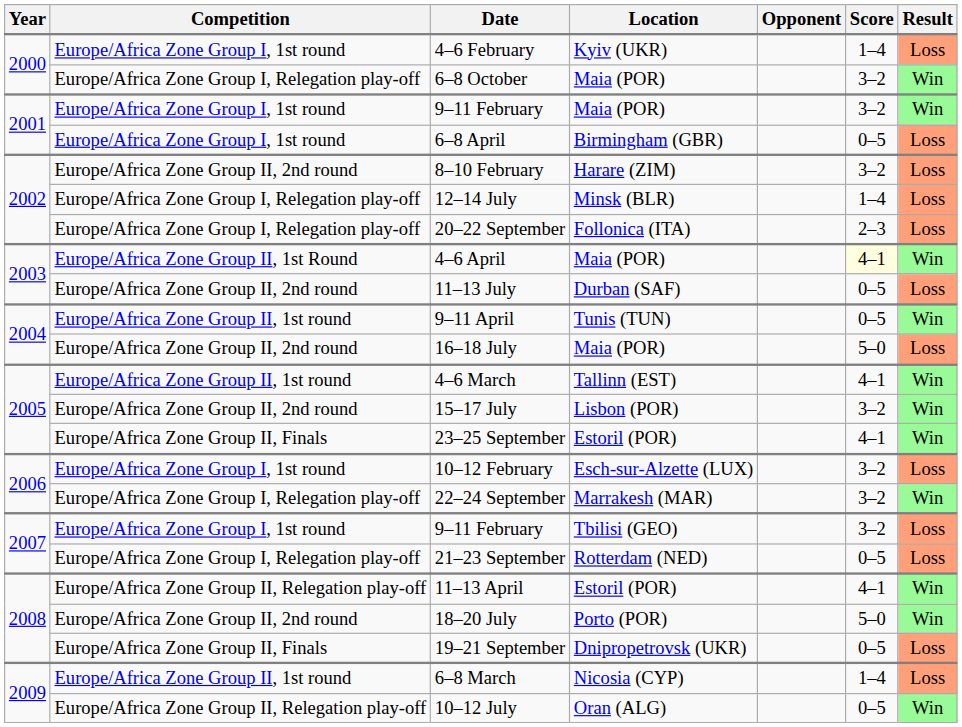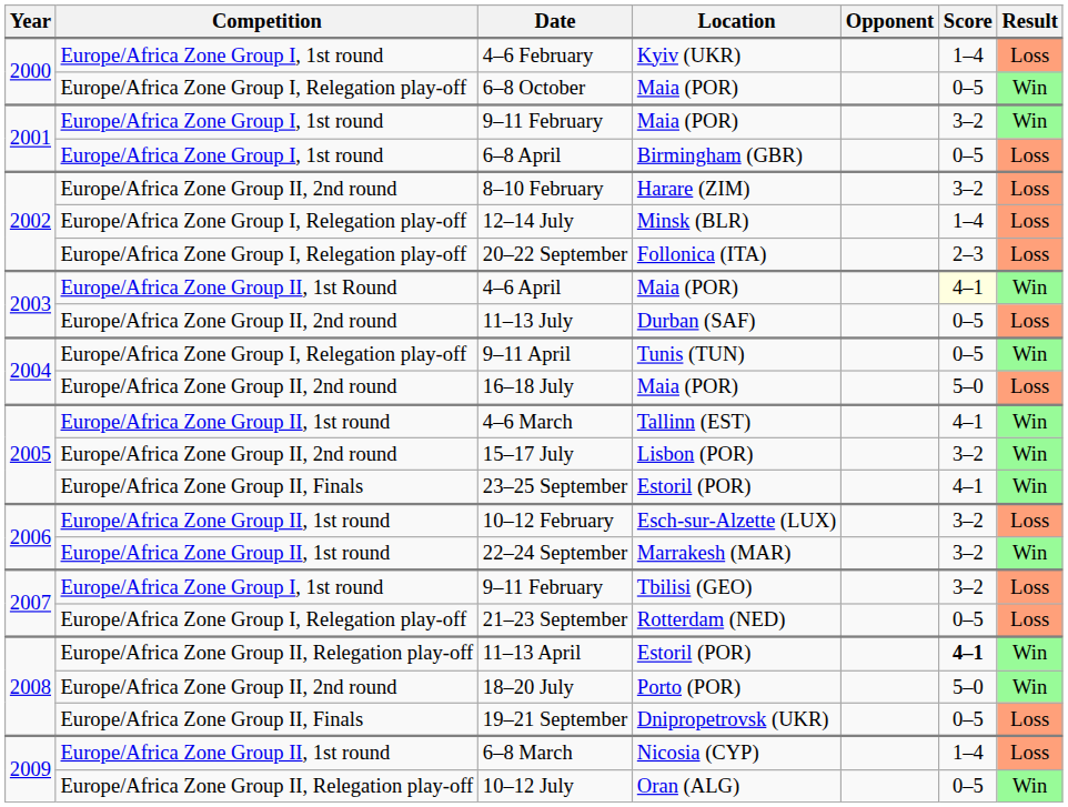6–8 October | Score: 3–2 -> 0–5
9–11 April | Competition: Europe/Africa Zone Group II, 1st round -> Europe/Africa Zone Group I, Relegation play-off
10–12 February | Competition: Europe/Africa Zone Group I, 1st round -> Europe/Africa Zone Group II, 1st round
22–24 September | Competition: Europe/Africa Zone Group I, Relegation play-off -> Europe/Africa Zone Group II, 1st round
11–13 April | Score: normal -> bold
